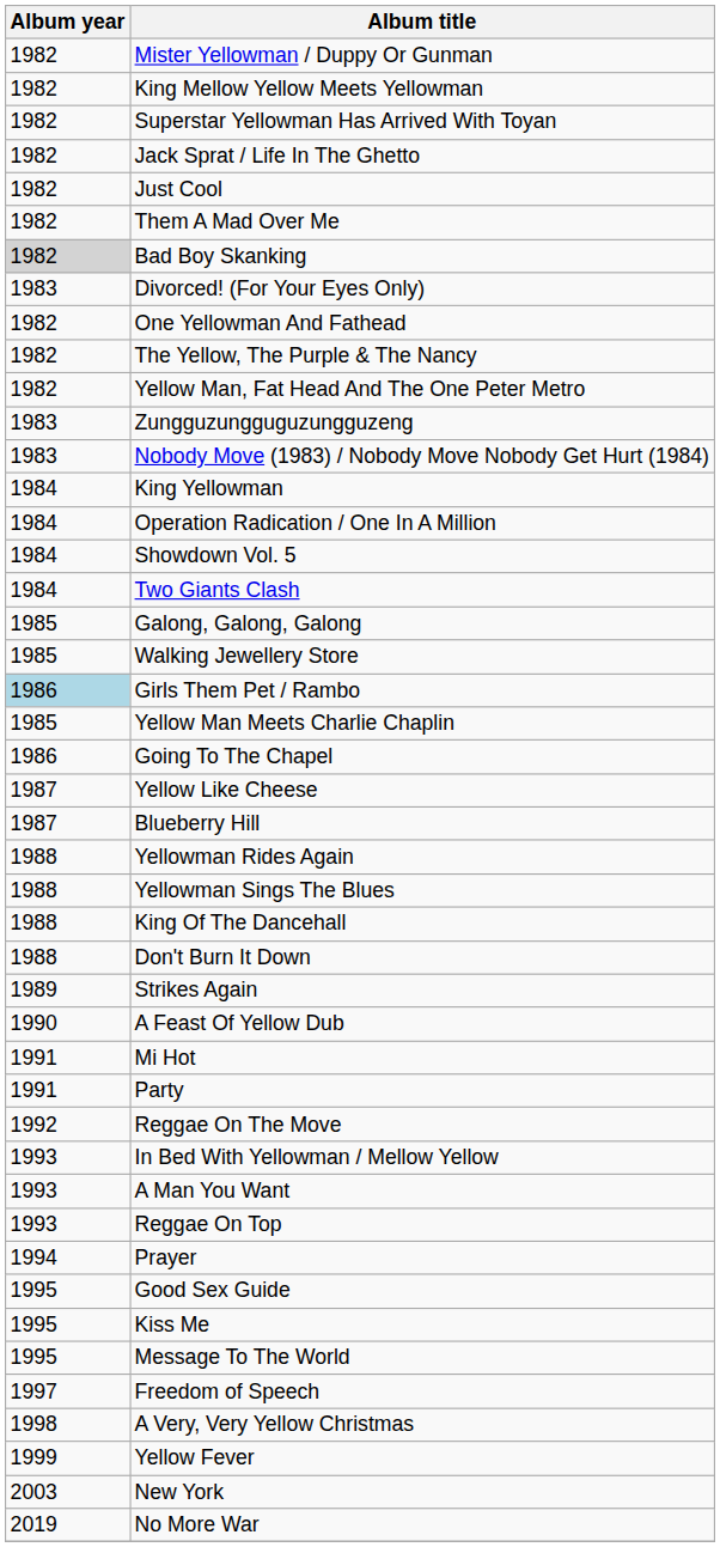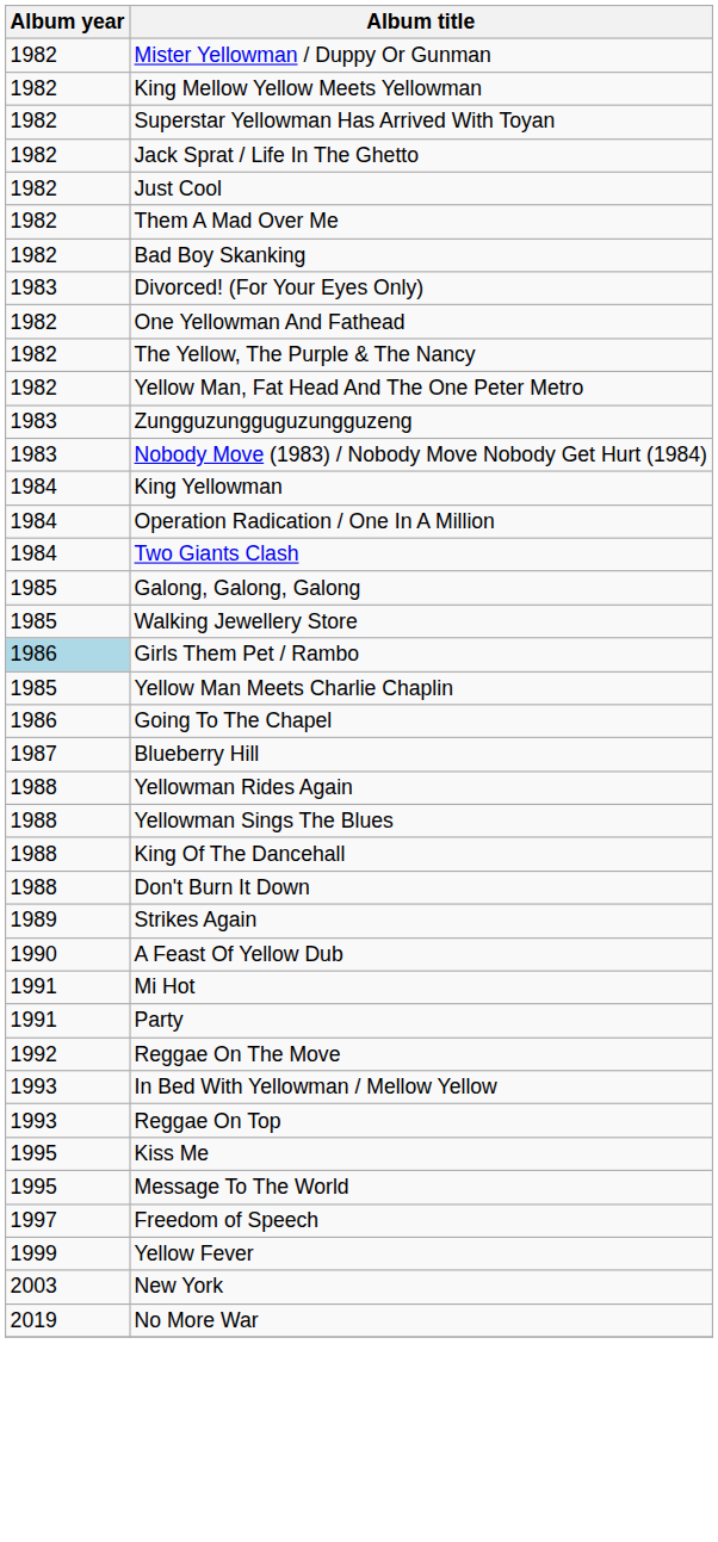Bad Boy Skanking | Album year: lightgrey background -> no background
- row: 1984 | Showdown Vol. 5
- row: 1987 | Yellow Like Cheese
- row: 1993 | A Man You Want
- row: 1994 | Prayer
- row: 1995 | Good Sex Guide
- row: 1998 | A Very, Very Yellow Christmas
